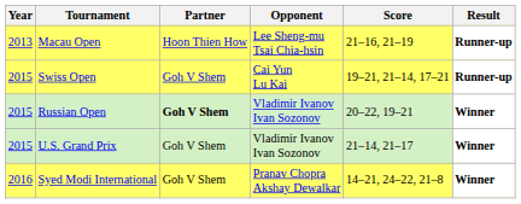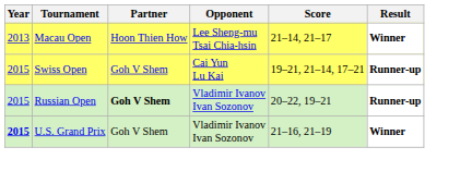Macau Open | Score: 21–16, 21–19 -> 21–14, 21–17
Macau Open | Result: Runner-up -> Winner
Russian Open | Result: Winner -> Runner-up
U.S. Grand Prix | Year: normal -> bold
U.S. Grand Prix | Score: 21–14, 21–17 -> 21–16, 21–19
- row: 2016 | Syed Modi International | Goh V Shem | Pranav Chopra Akshay Dewalkar | 14–21, 24–22, 21–8 | Winner
